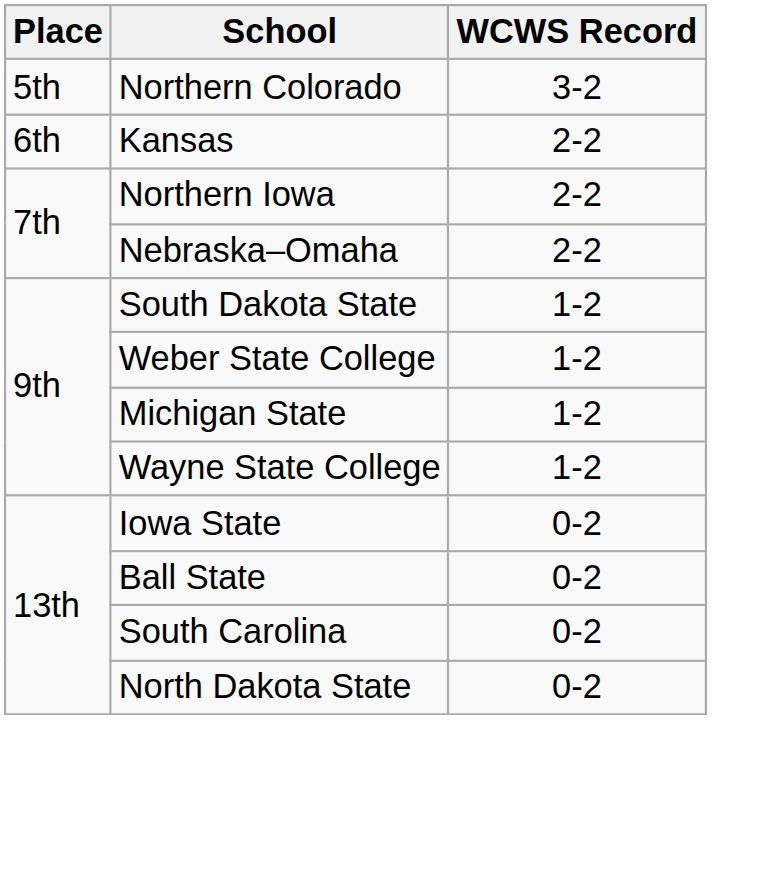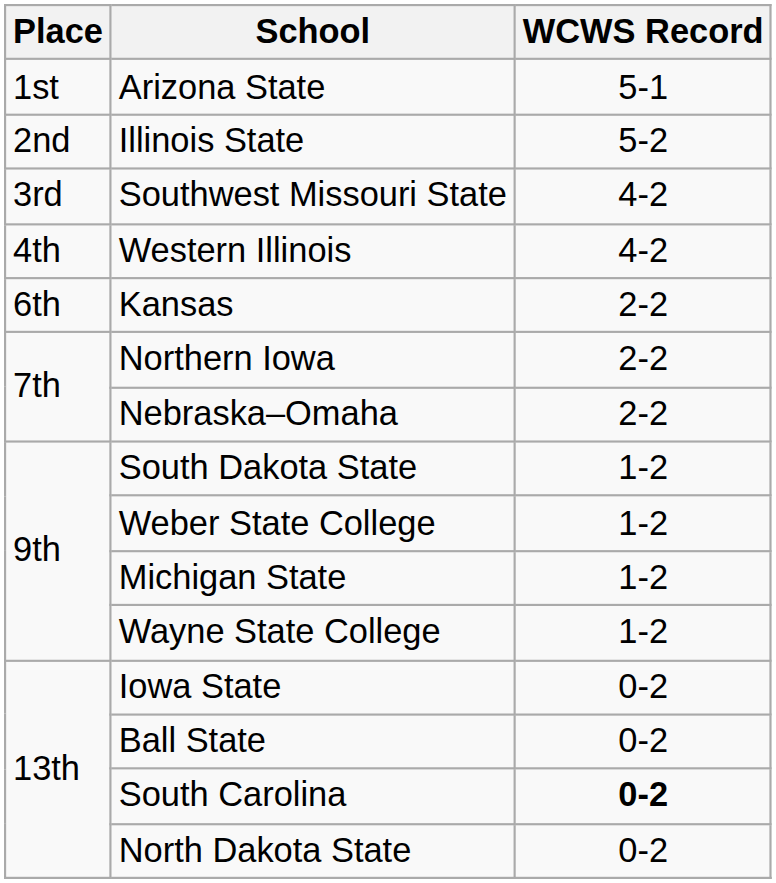+ row: 1st | Arizona State | 5-1
+ row: 2nd | Illinois State | 5-2
+ row: 3rd | Southwest Missouri State | 4-2
+ row: 4th | Western Illinois | 4-2
- row: 5th | Northern Colorado | 3-2
South Carolina | WCWS Record: normal -> bold
